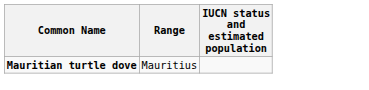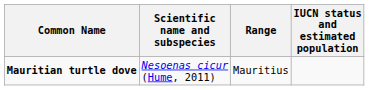+ column: Scientific name and subspecies | Nesoenas cicur (Hume, 2011)
